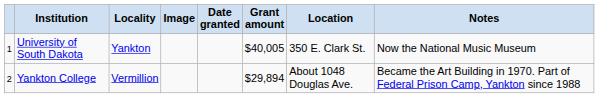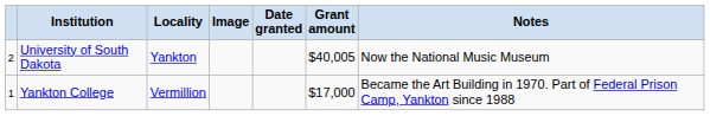- column: Location | 350 E. Clark St. | About 1048 Douglas Ave.
University of South Dakota | column 1: 1 -> 2
Yankton College | column 1: 2 -> 1
Yankton College | Grant amount: $29,894 -> $17,000
